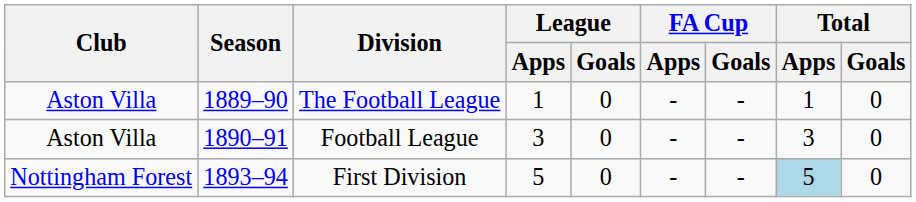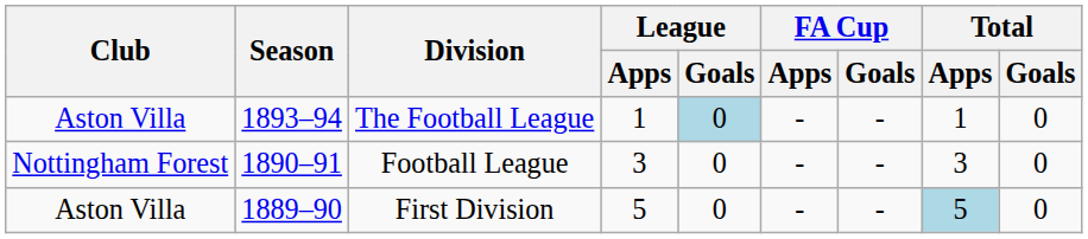The Football League | Season: 1889–90 -> 1893–94
The Football League | League / Goals: no background -> lightblue background
Football League | Club: Aston Villa -> Nottingham Forest
First Division | Club: Nottingham Forest -> Aston Villa
First Division | Season: 1893–94 -> 1889–90
